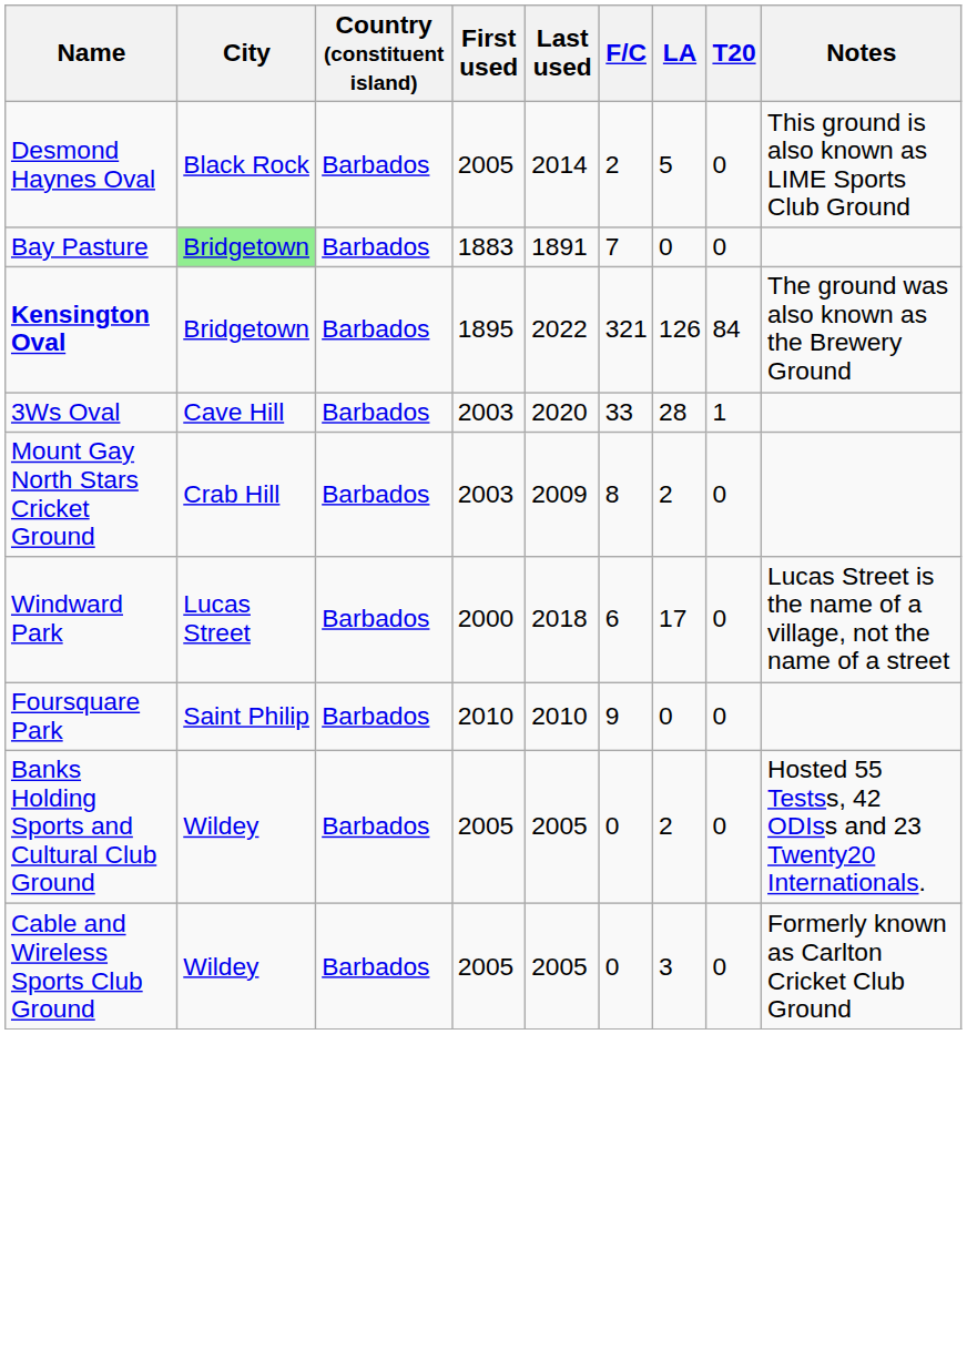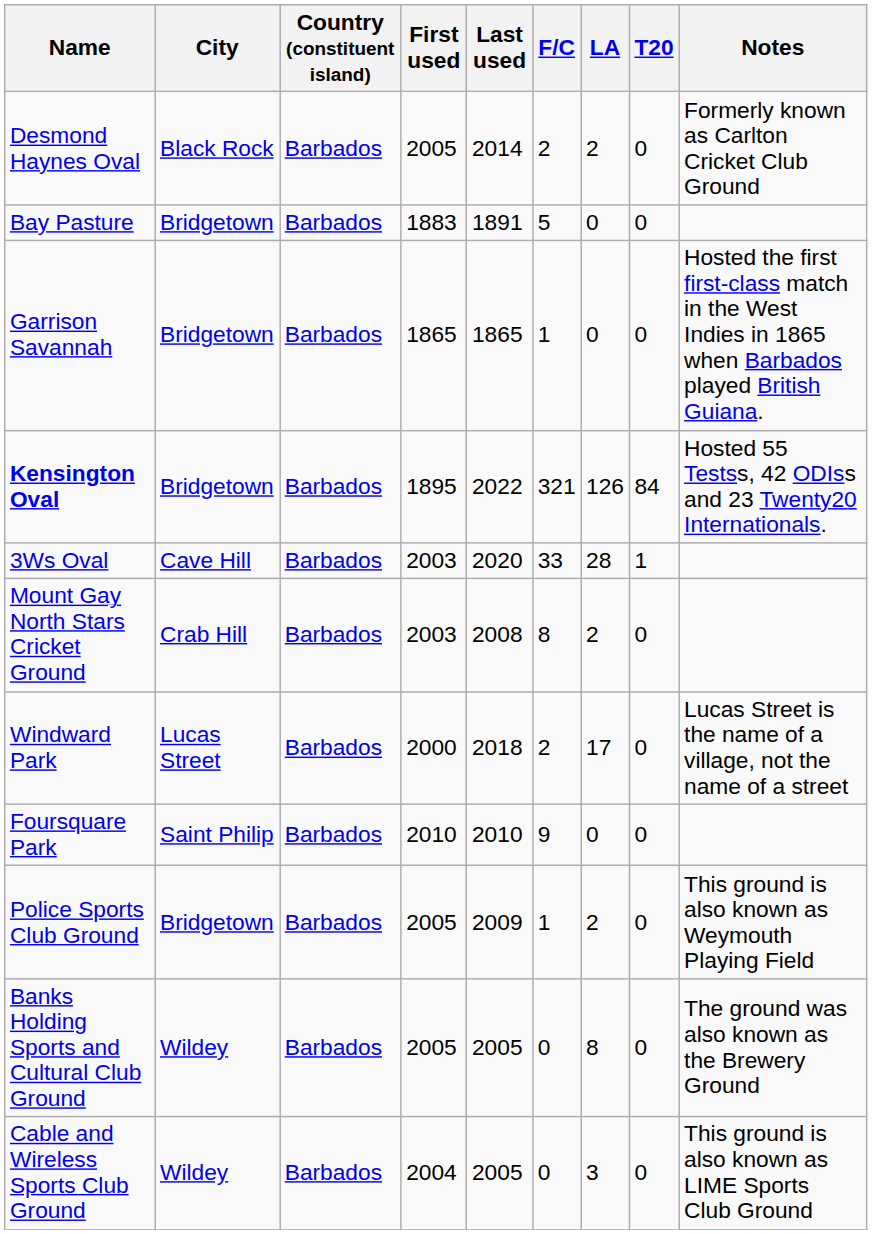Desmond Haynes Oval | LA: 5 -> 2
Desmond Haynes Oval | Notes: This ground is also known as LIME Sports Club Ground -> Formerly known as Carlton Cricket Club Ground
Bay Pasture | City: lightgreen background -> no background
Bay Pasture | F/C: 7 -> 5
+ row: Garrison Savannah | Bridgetown | Barbados | 1865 | 1865 | 1 | 0 | 0 | Hosted the first first-class match in the West Indies in 1865 when Barbados played British Guiana.
Kensington Oval | Notes: The ground was also known as the Brewery Ground -> Hosted 55 Testss, 42 ODIss and 23 Twenty20 Internationals.
Mount Gay North Stars Cricket Ground | Last used: 2009 -> 2008
Windward Park | F/C: 6 -> 2
+ row: Police Sports Club Ground | Bridgetown | Barbados | 2005 | 2009 | 1 | 2 | 0 | This ground is also known as Weymouth Playing Field
Banks Holding Sports and Cultural Club Ground | LA: 2 -> 8
Banks Holding Sports and Cultural Club Ground | Notes: Hosted 55 Testss, 42 ODIss and 23 Twenty20 Internationals. -> The ground was also known as the Brewery Ground
Cable and Wireless Sports Club Ground | First used: 2005 -> 2004
Cable and Wireless Sports Club Ground | Notes: Formerly known as Carlton Cricket Club Ground -> This ground is also known as LIME Sports Club Ground
